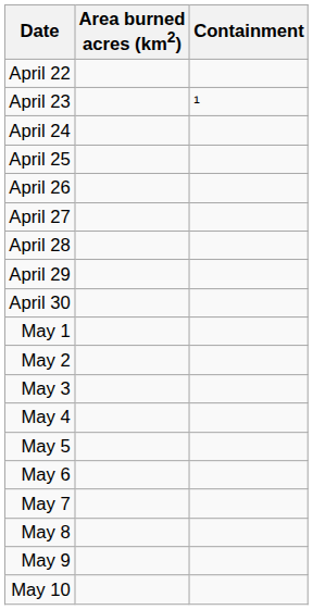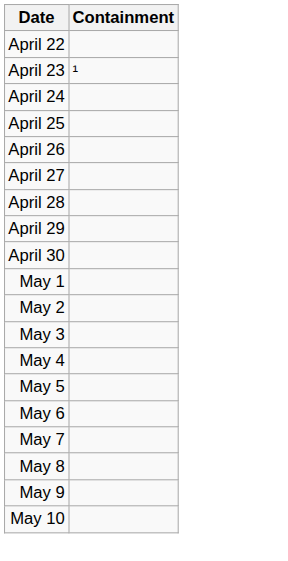- column: Area burned acres (km2)
